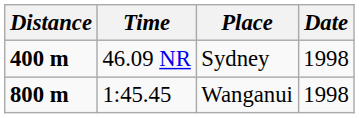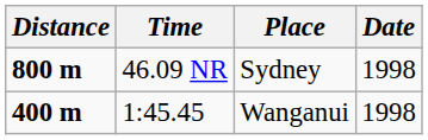46.09 NR | Distance: 400 m -> 800 m
1:45.45 | Distance: 800 m -> 400 m
